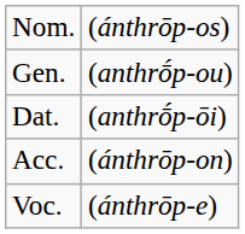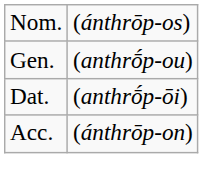- row: Voc. | (ánthrōp-e)
